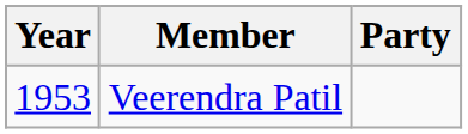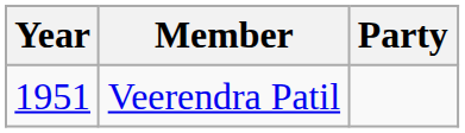Veerendra Patil | Year: 1953 -> 1951
